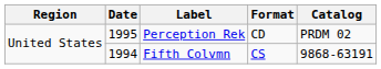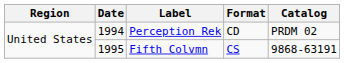Perception Rek | Date: 1995 -> 1994
Fifth Colvmn | Date: 1994 -> 1995
